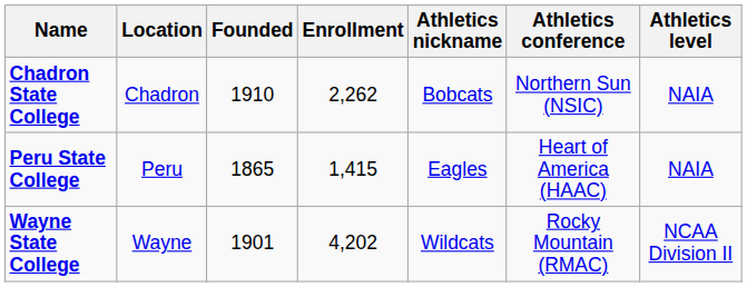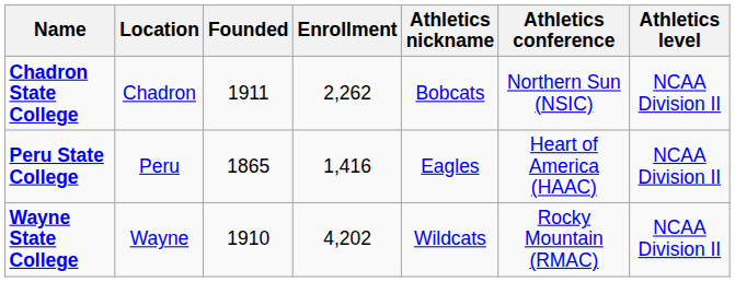Chadron State College | Founded: 1910 -> 1911
Chadron State College | Athletics level: NAIA -> NCAA Division II
Peru State College | Enrollment: 1,415 -> 1,416
Peru State College | Athletics level: NAIA -> NCAA Division II
Wayne State College | Founded: 1901 -> 1910
